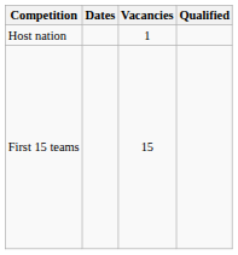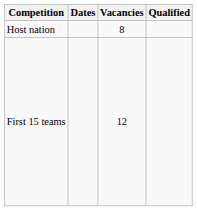Host nation | Vacancies: 1 -> 8
First 15 teams | Vacancies: 15 -> 12
